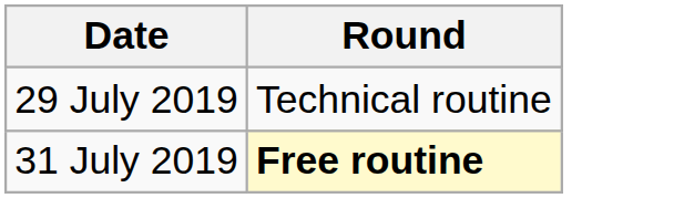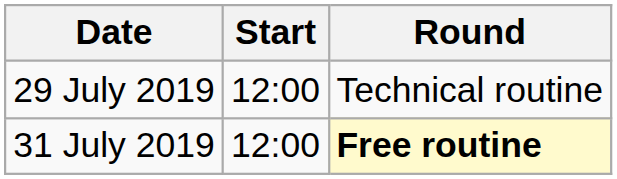+ column: Start | 12:00 | 12:00
